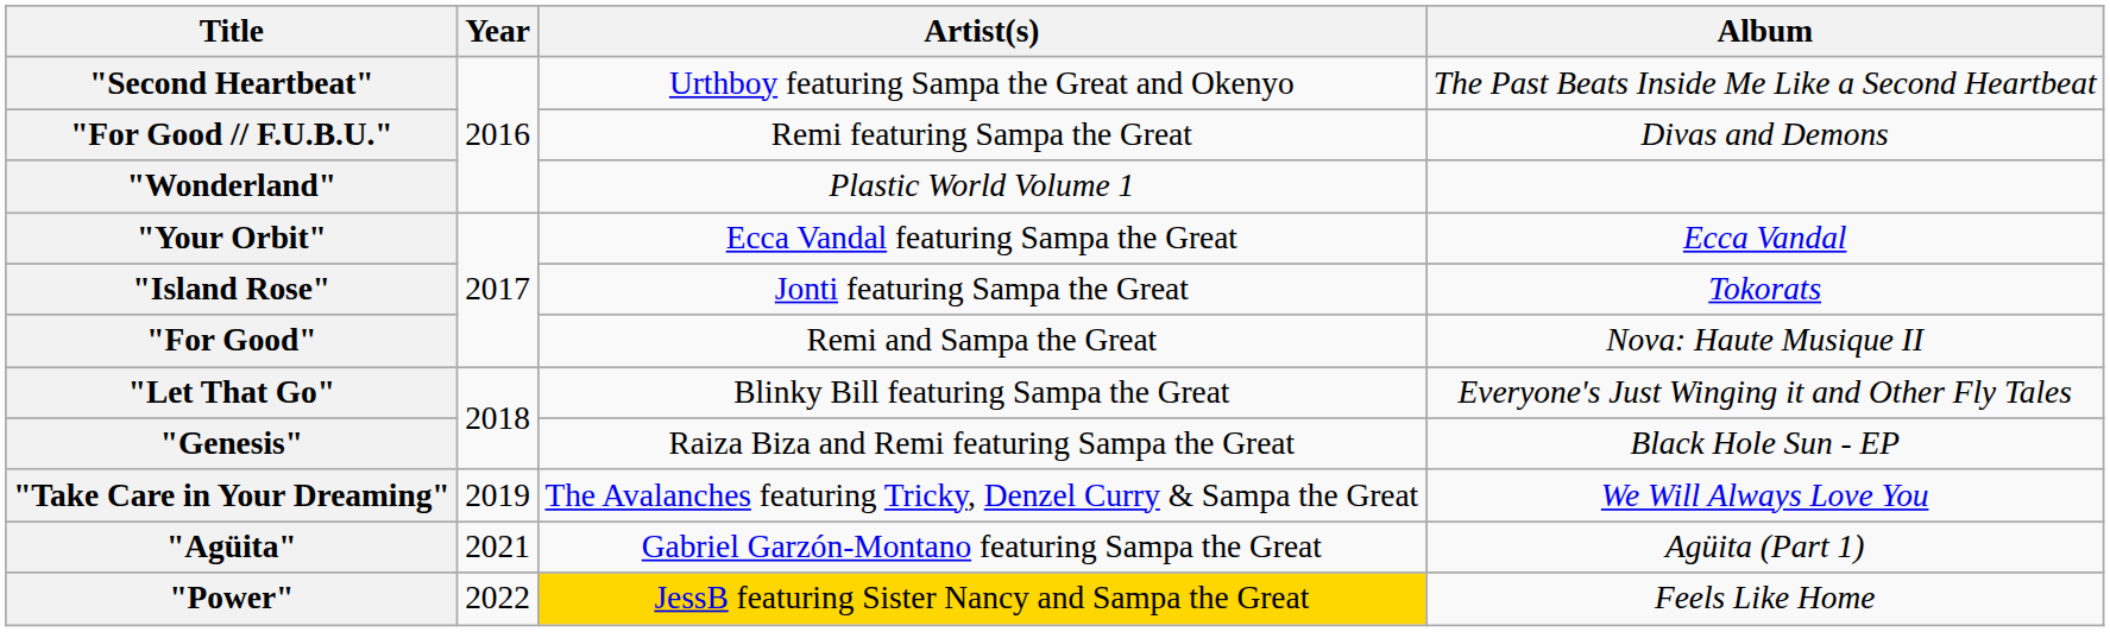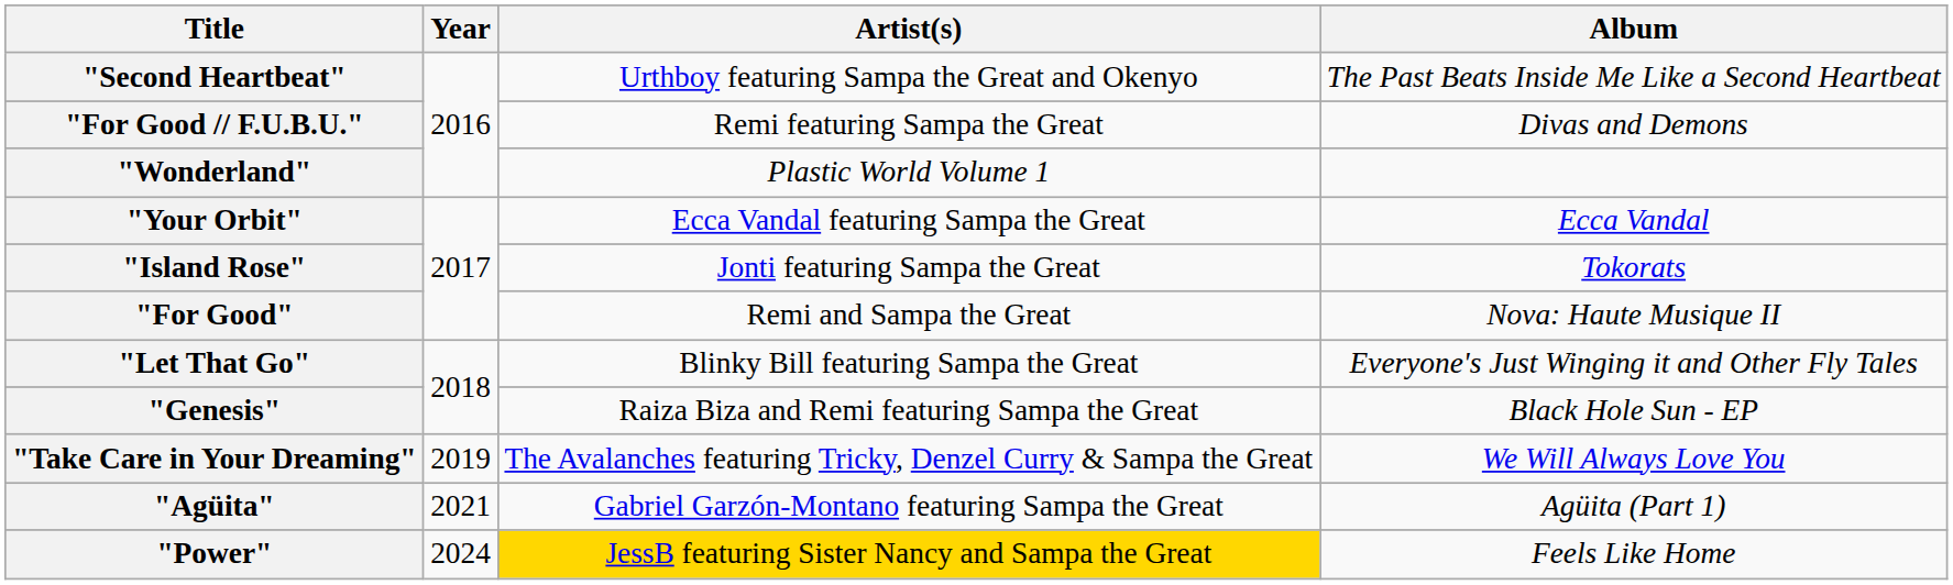"Power" | Year: 2022 -> 2024
